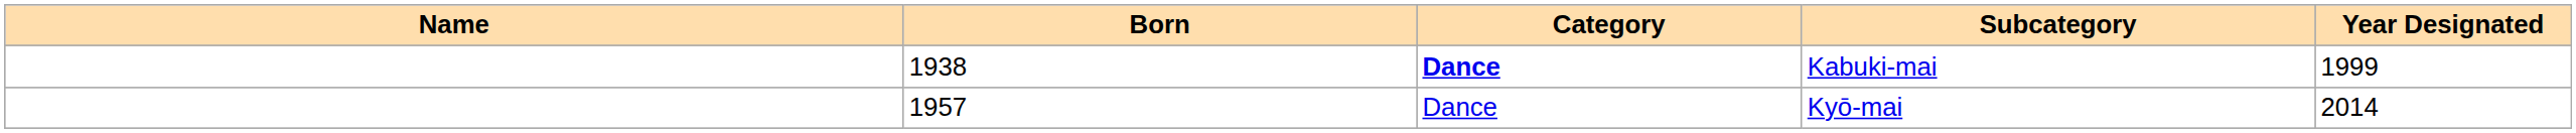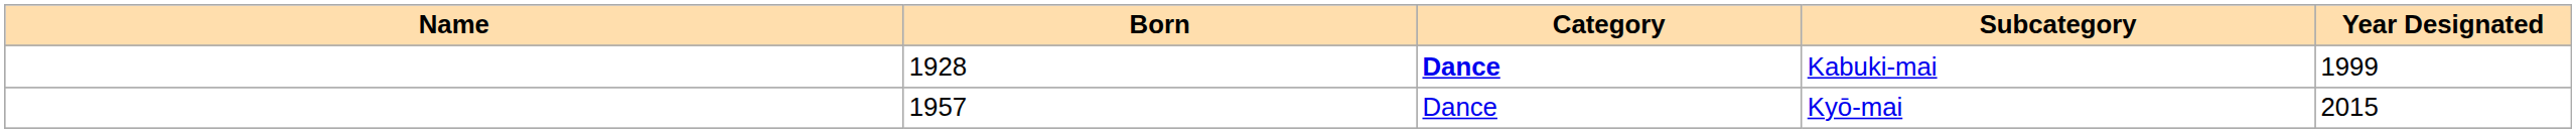Kabuki-mai | Born: 1938 -> 1928
Kyō-mai | Year Designated: 2014 -> 2015
